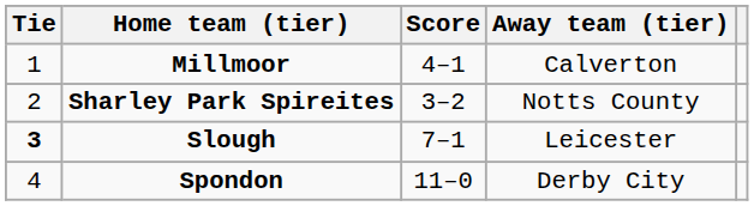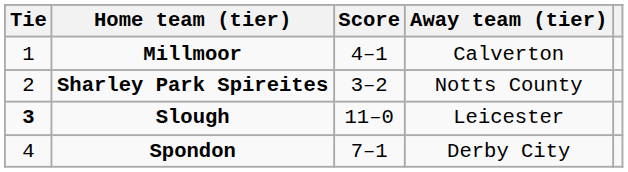Slough | Score: 7–1 -> 11–0
Spondon | Score: 11–0 -> 7–1
